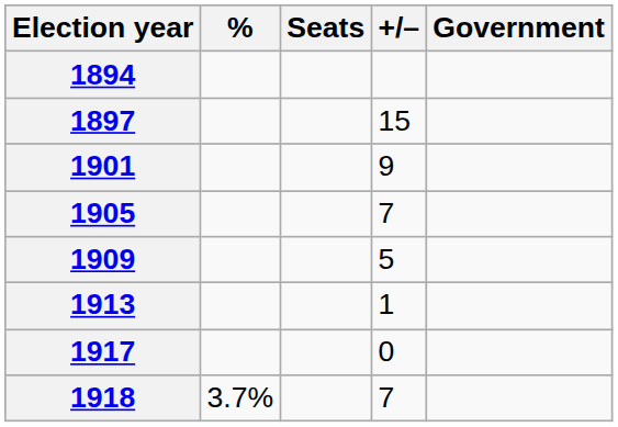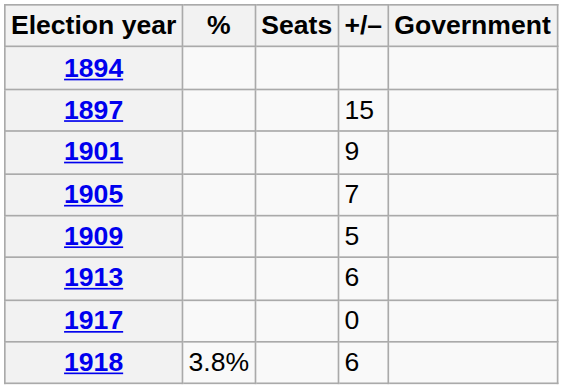1913 | +/–: 1 -> 6
1918 | %: 3.7% -> 3.8%
1918 | +/–: 7 -> 6
